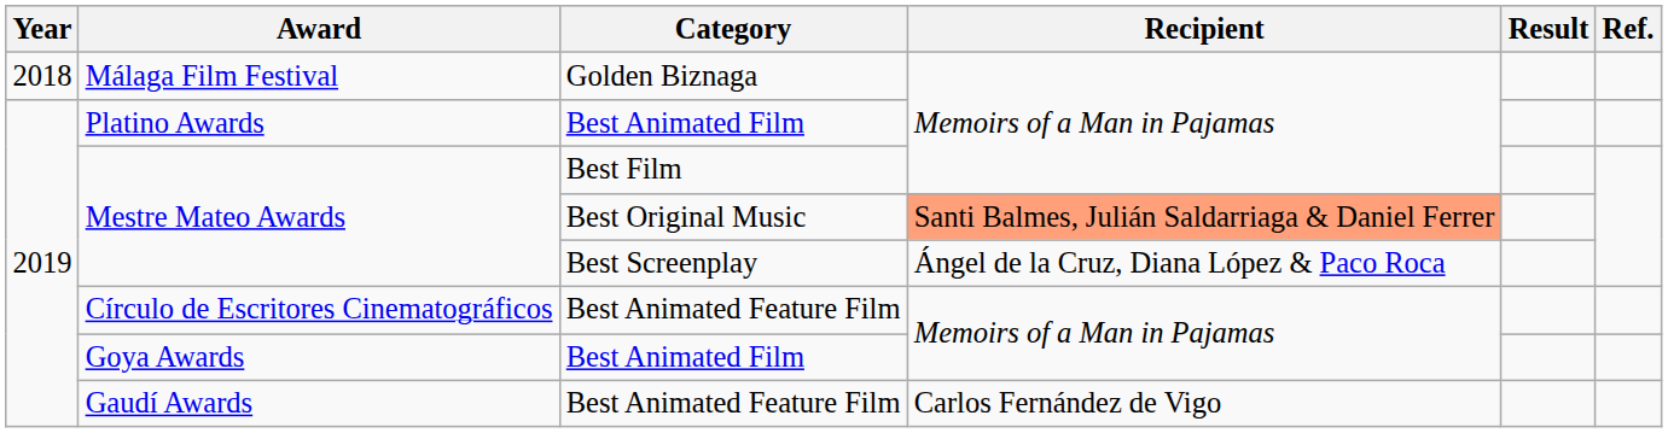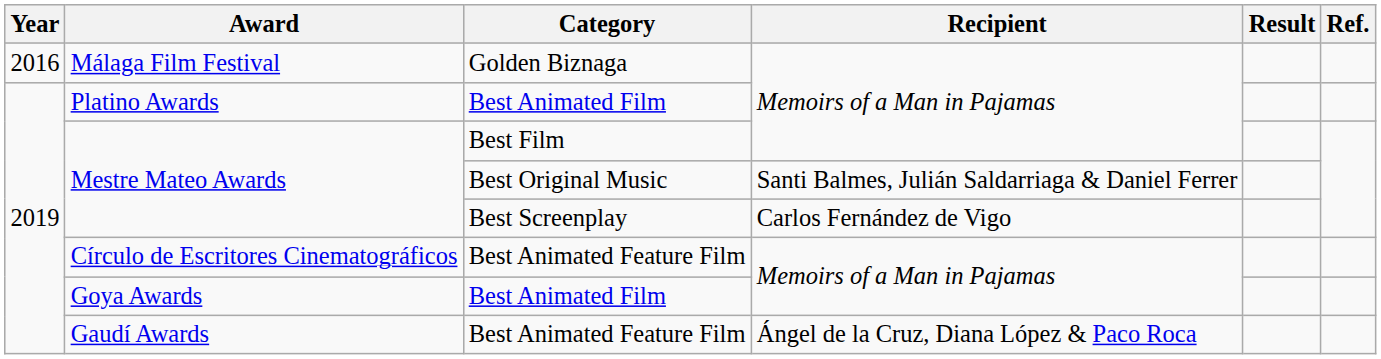Málaga Film Festival | Year: 2018 -> 2016
Mestre Mateo Awards / Best Original Music | Recipient: lightsalmon background -> no background
Mestre Mateo Awards / Best Screenplay | Recipient: Ángel de la Cruz, Diana López & Paco Roca -> Carlos Fernández de Vigo
Gaudí Awards | Recipient: Carlos Fernández de Vigo -> Ángel de la Cruz, Diana López & Paco Roca
